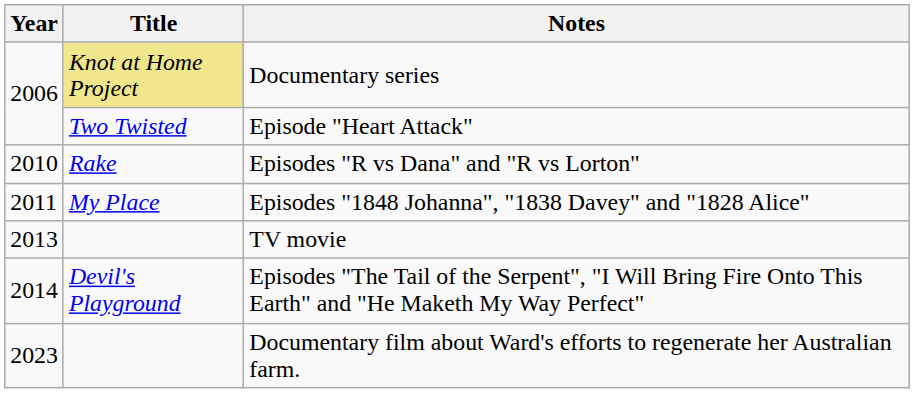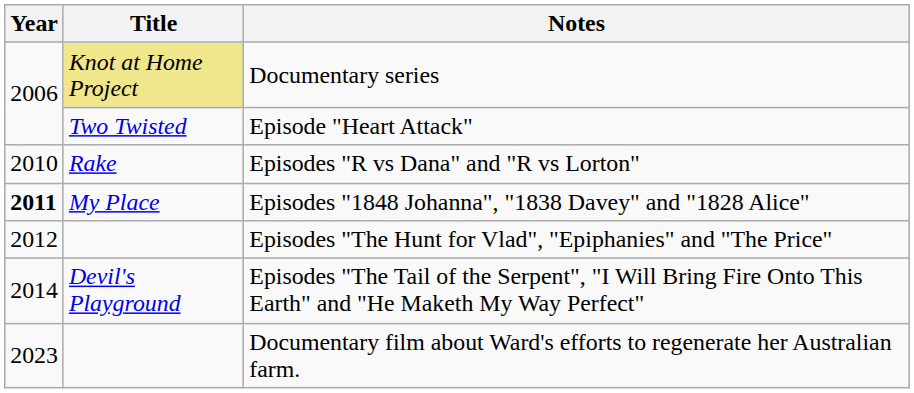Episodes "1848 Johanna", "1838 Davey" and "1828 Alice" | Year: normal -> bold
+ row: 2012 | Episodes "The Hunt for Vlad", "Epiphanies" and "The Price"
- row: 2013 | TV movie
